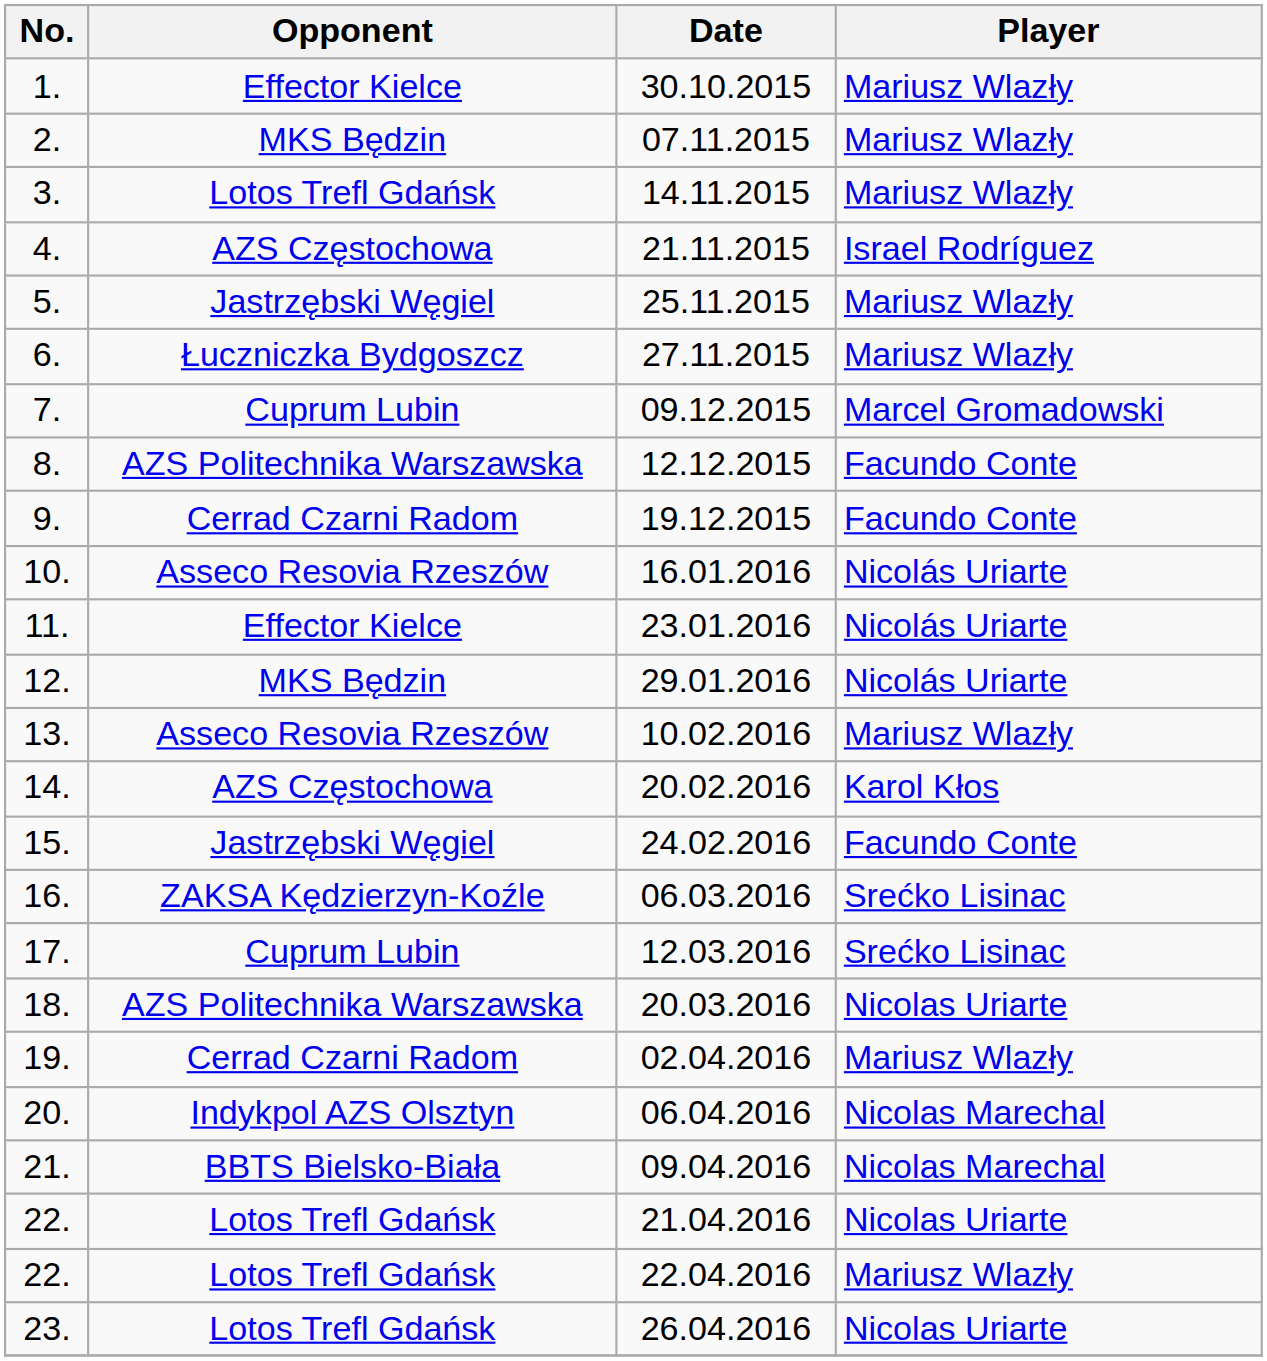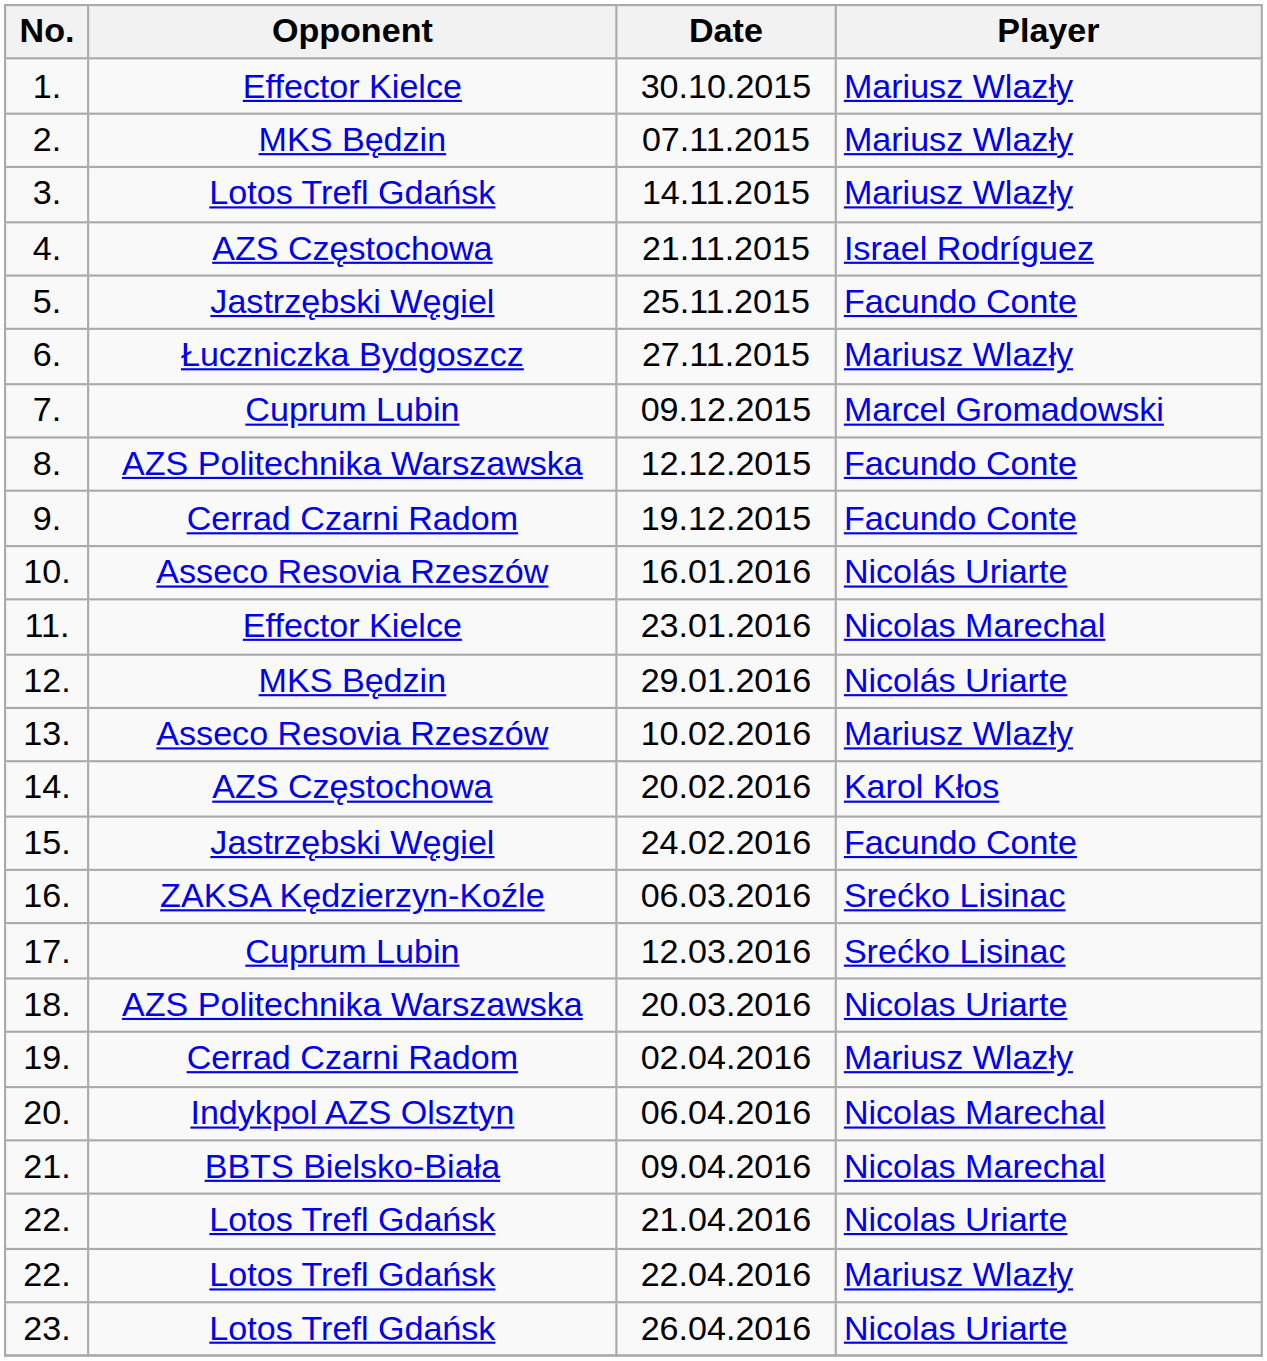25.11.2015 | Player: Mariusz Wlazły -> Facundo Conte
23.01.2016 | Player: Nicolás Uriarte -> Nicolas Marechal
